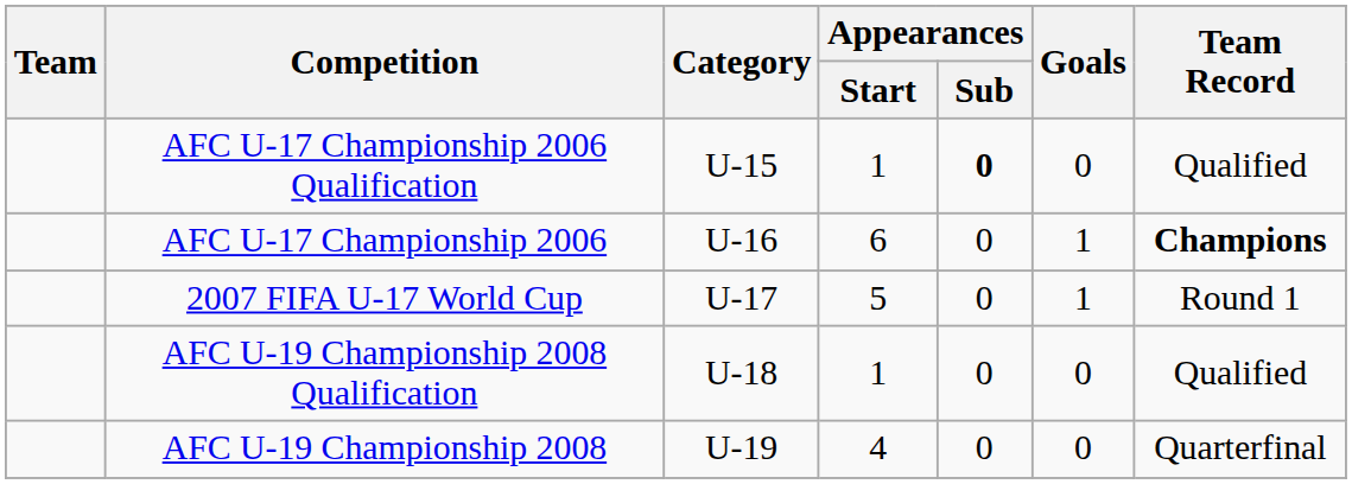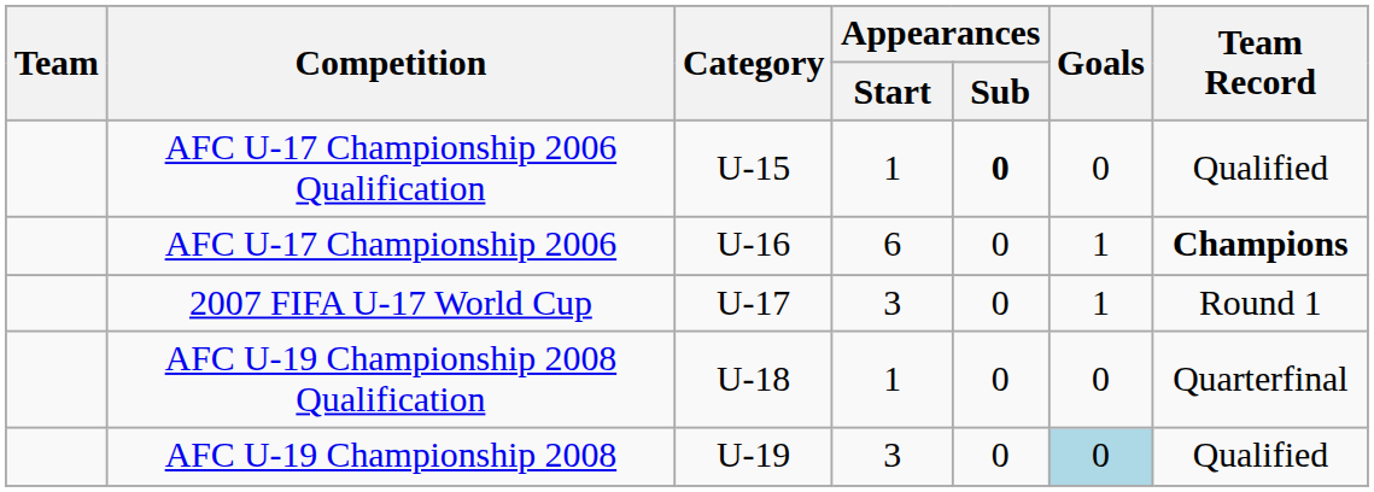2007 FIFA U-17 World Cup | Appearances / Start: 5 -> 3
AFC U-19 Championship 2008 Qualification | Team Record: Qualified -> Quarterfinal
AFC U-19 Championship 2008 | Appearances / Start: 4 -> 3
AFC U-19 Championship 2008 | Goals: no background -> lightblue background
AFC U-19 Championship 2008 | Team Record: Quarterfinal -> Qualified
